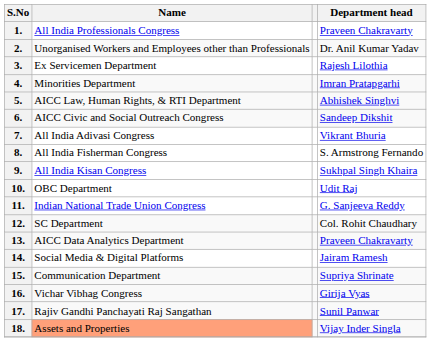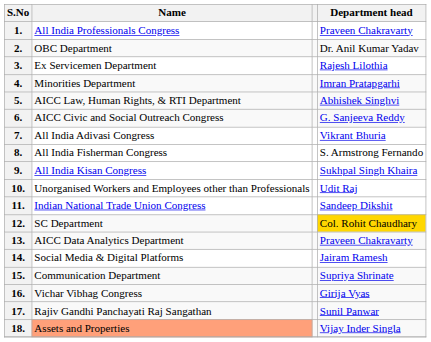2. | Name: Unorganised Workers and Employees other than Professionals -> OBC Department
6. | Department head: Sandeep Dikshit -> G. Sanjeeva Reddy
10. | Name: OBC Department -> Unorganised Workers and Employees other than Professionals
11. | Department head: G. Sanjeeva Reddy -> Sandeep Dikshit
12. | Department head: no background -> gold background
